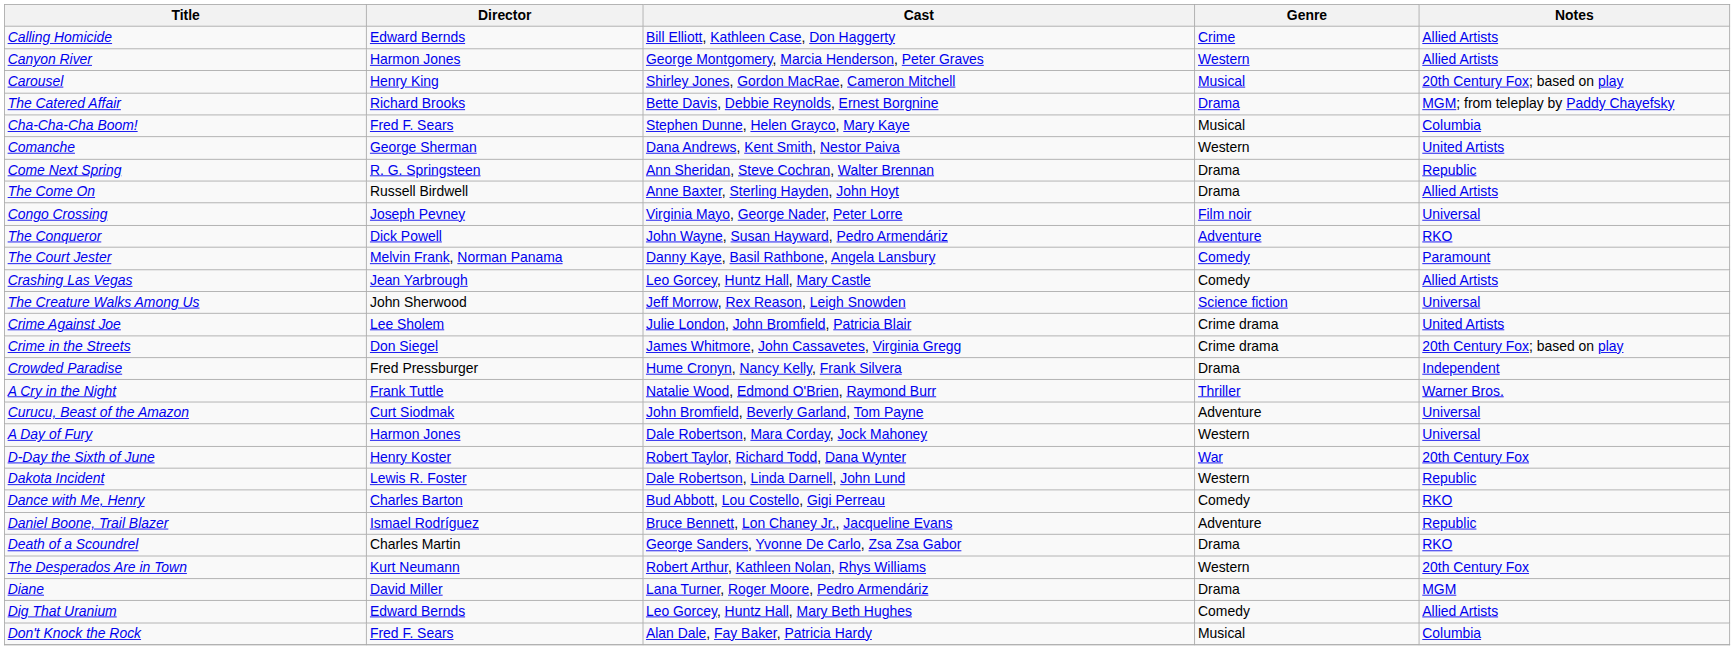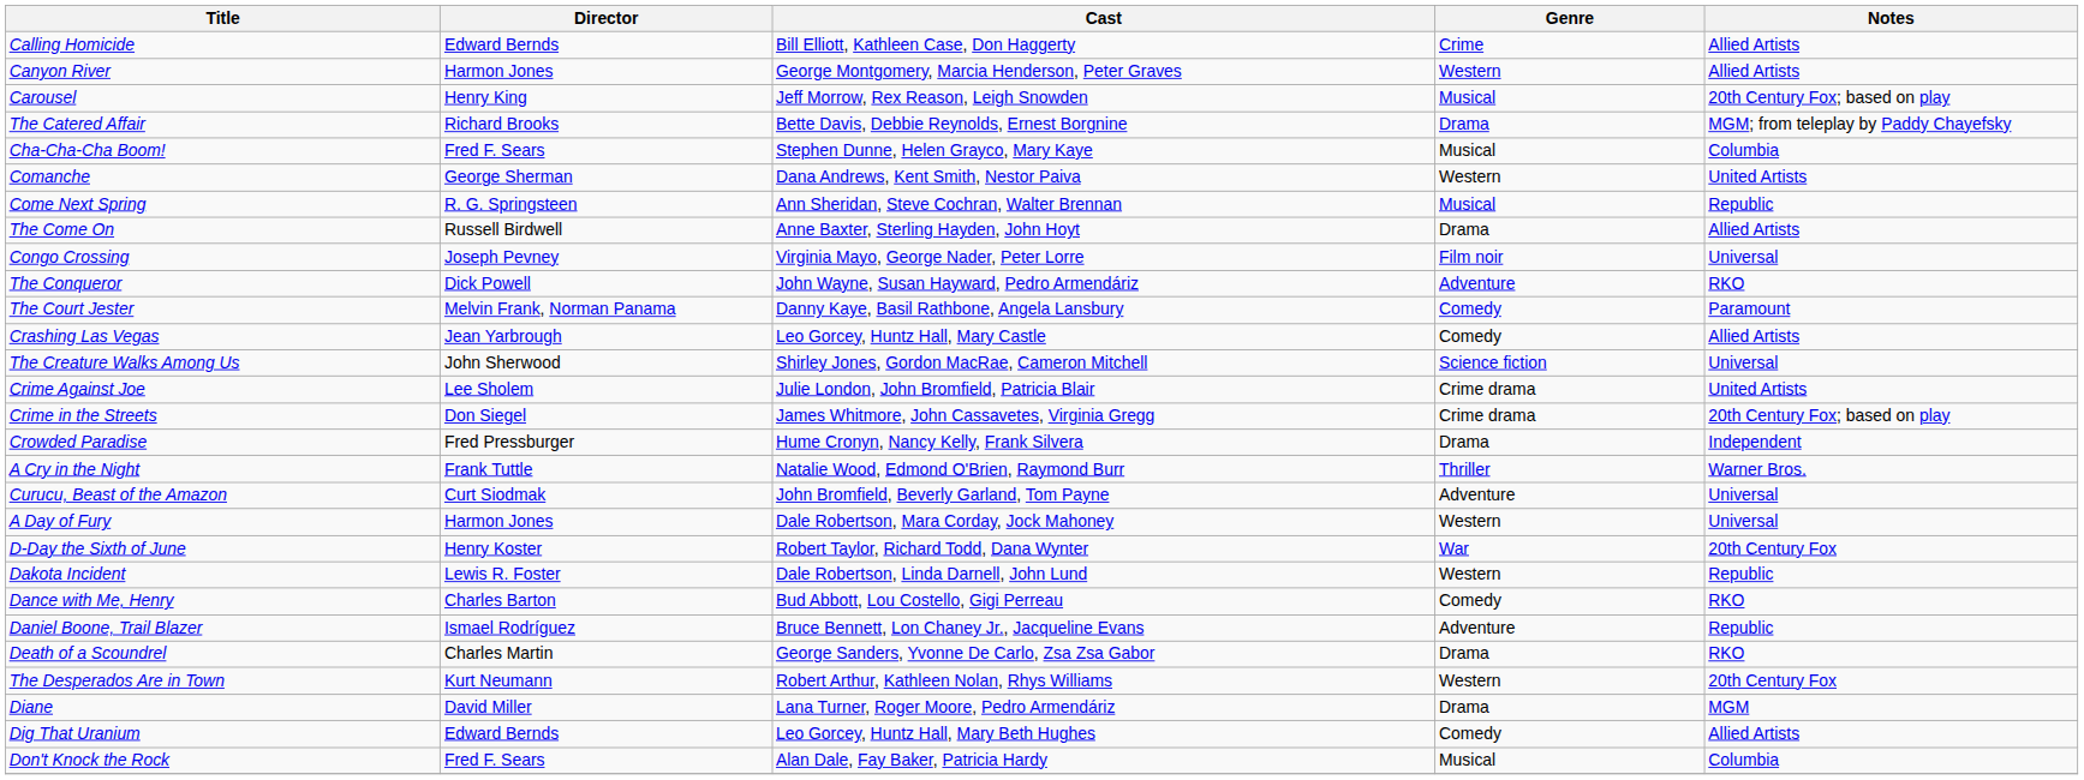Carousel | Cast: Shirley Jones, Gordon MacRae, Cameron Mitchell -> Jeff Morrow, Rex Reason, Leigh Snowden
Come Next Spring | Genre: Drama -> Musical
The Creature Walks Among Us | Cast: Jeff Morrow, Rex Reason, Leigh Snowden -> Shirley Jones, Gordon MacRae, Cameron Mitchell
